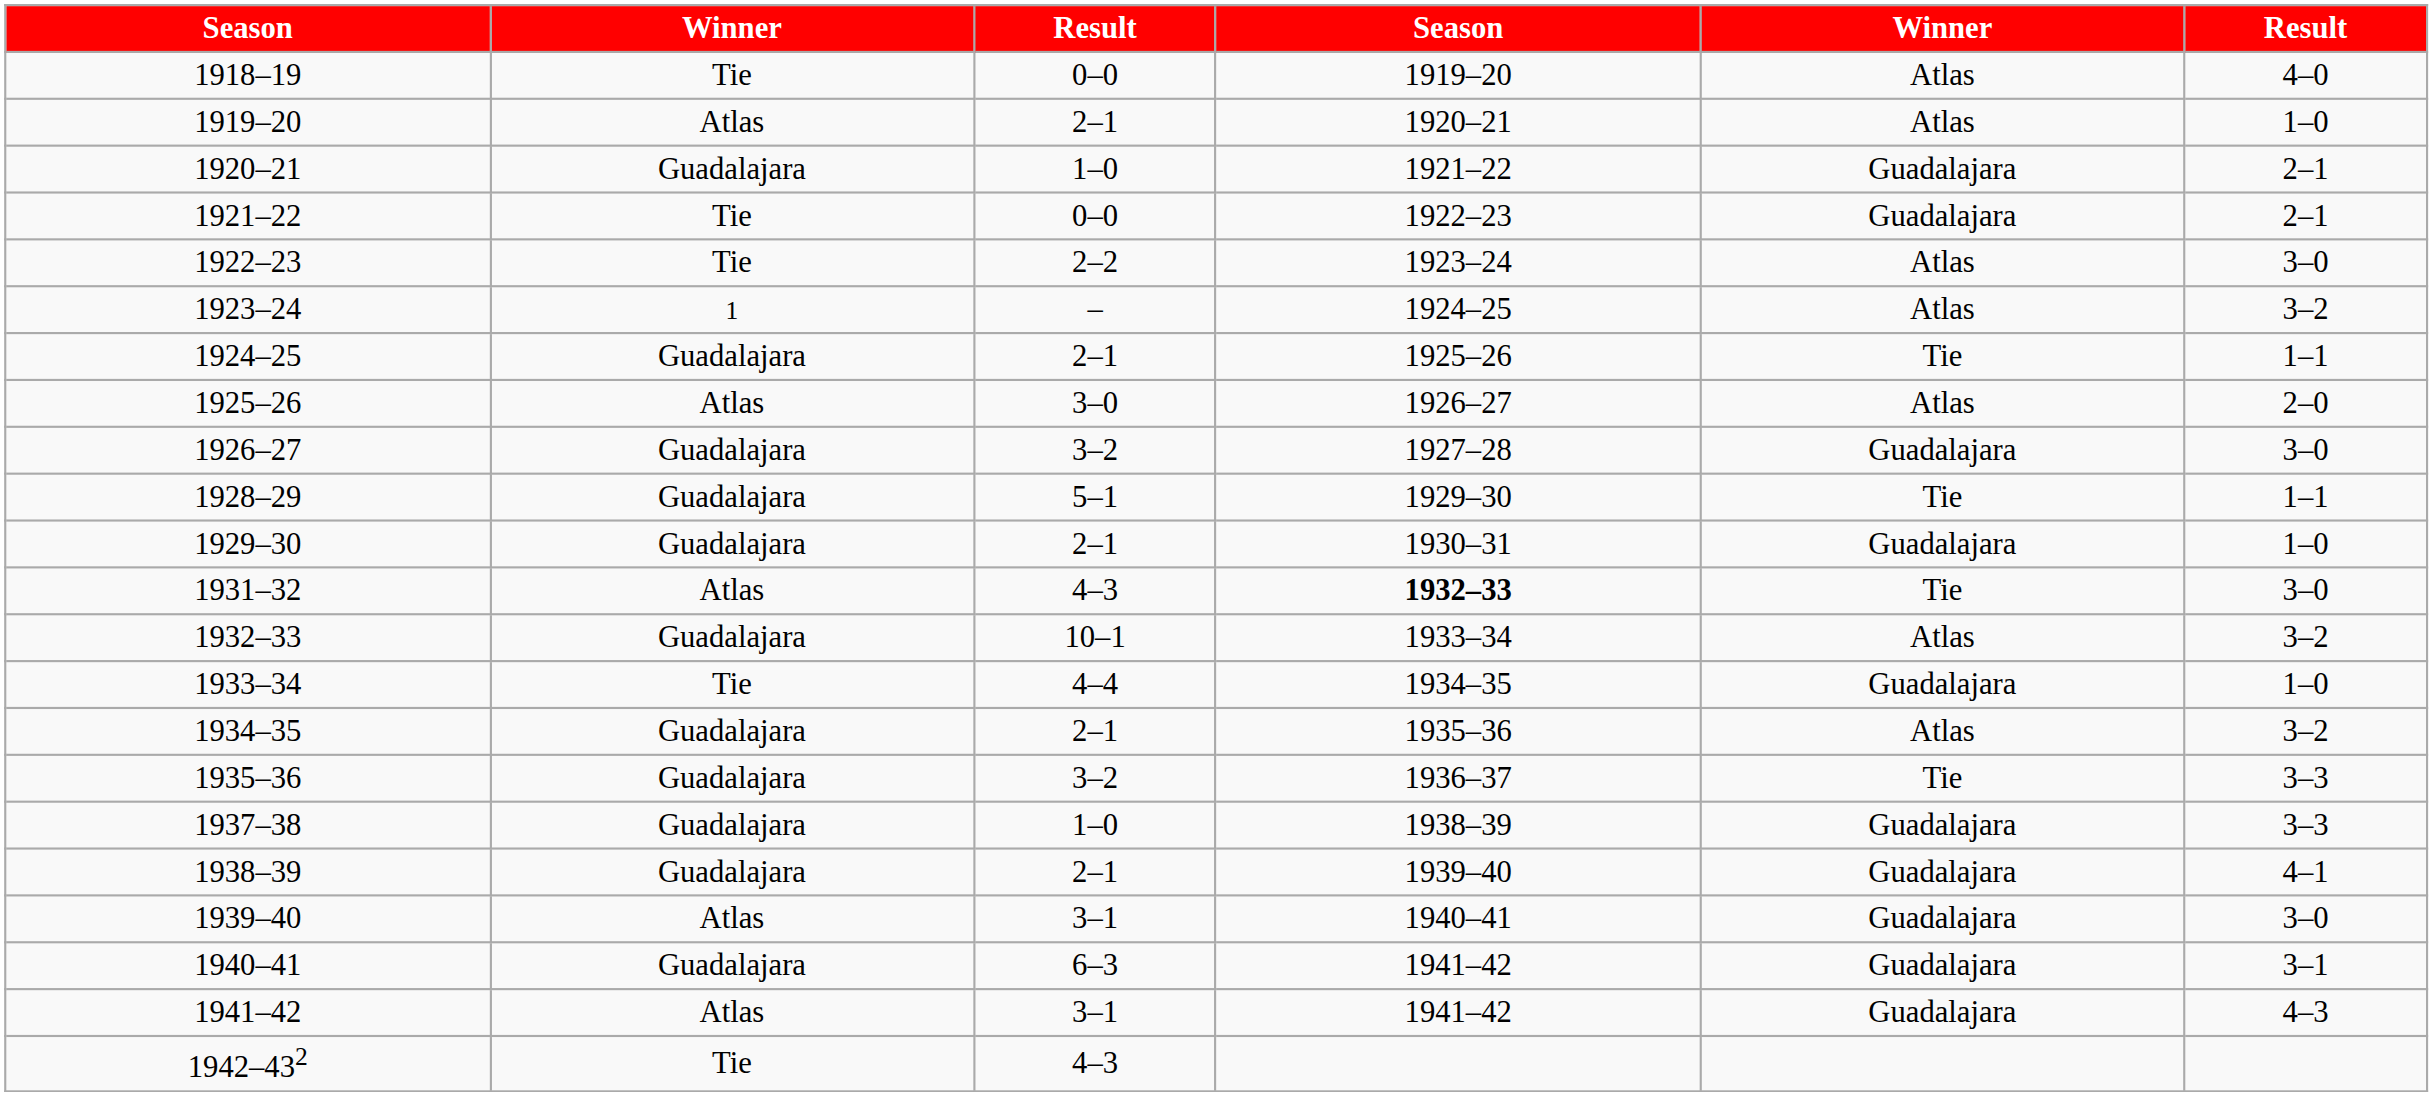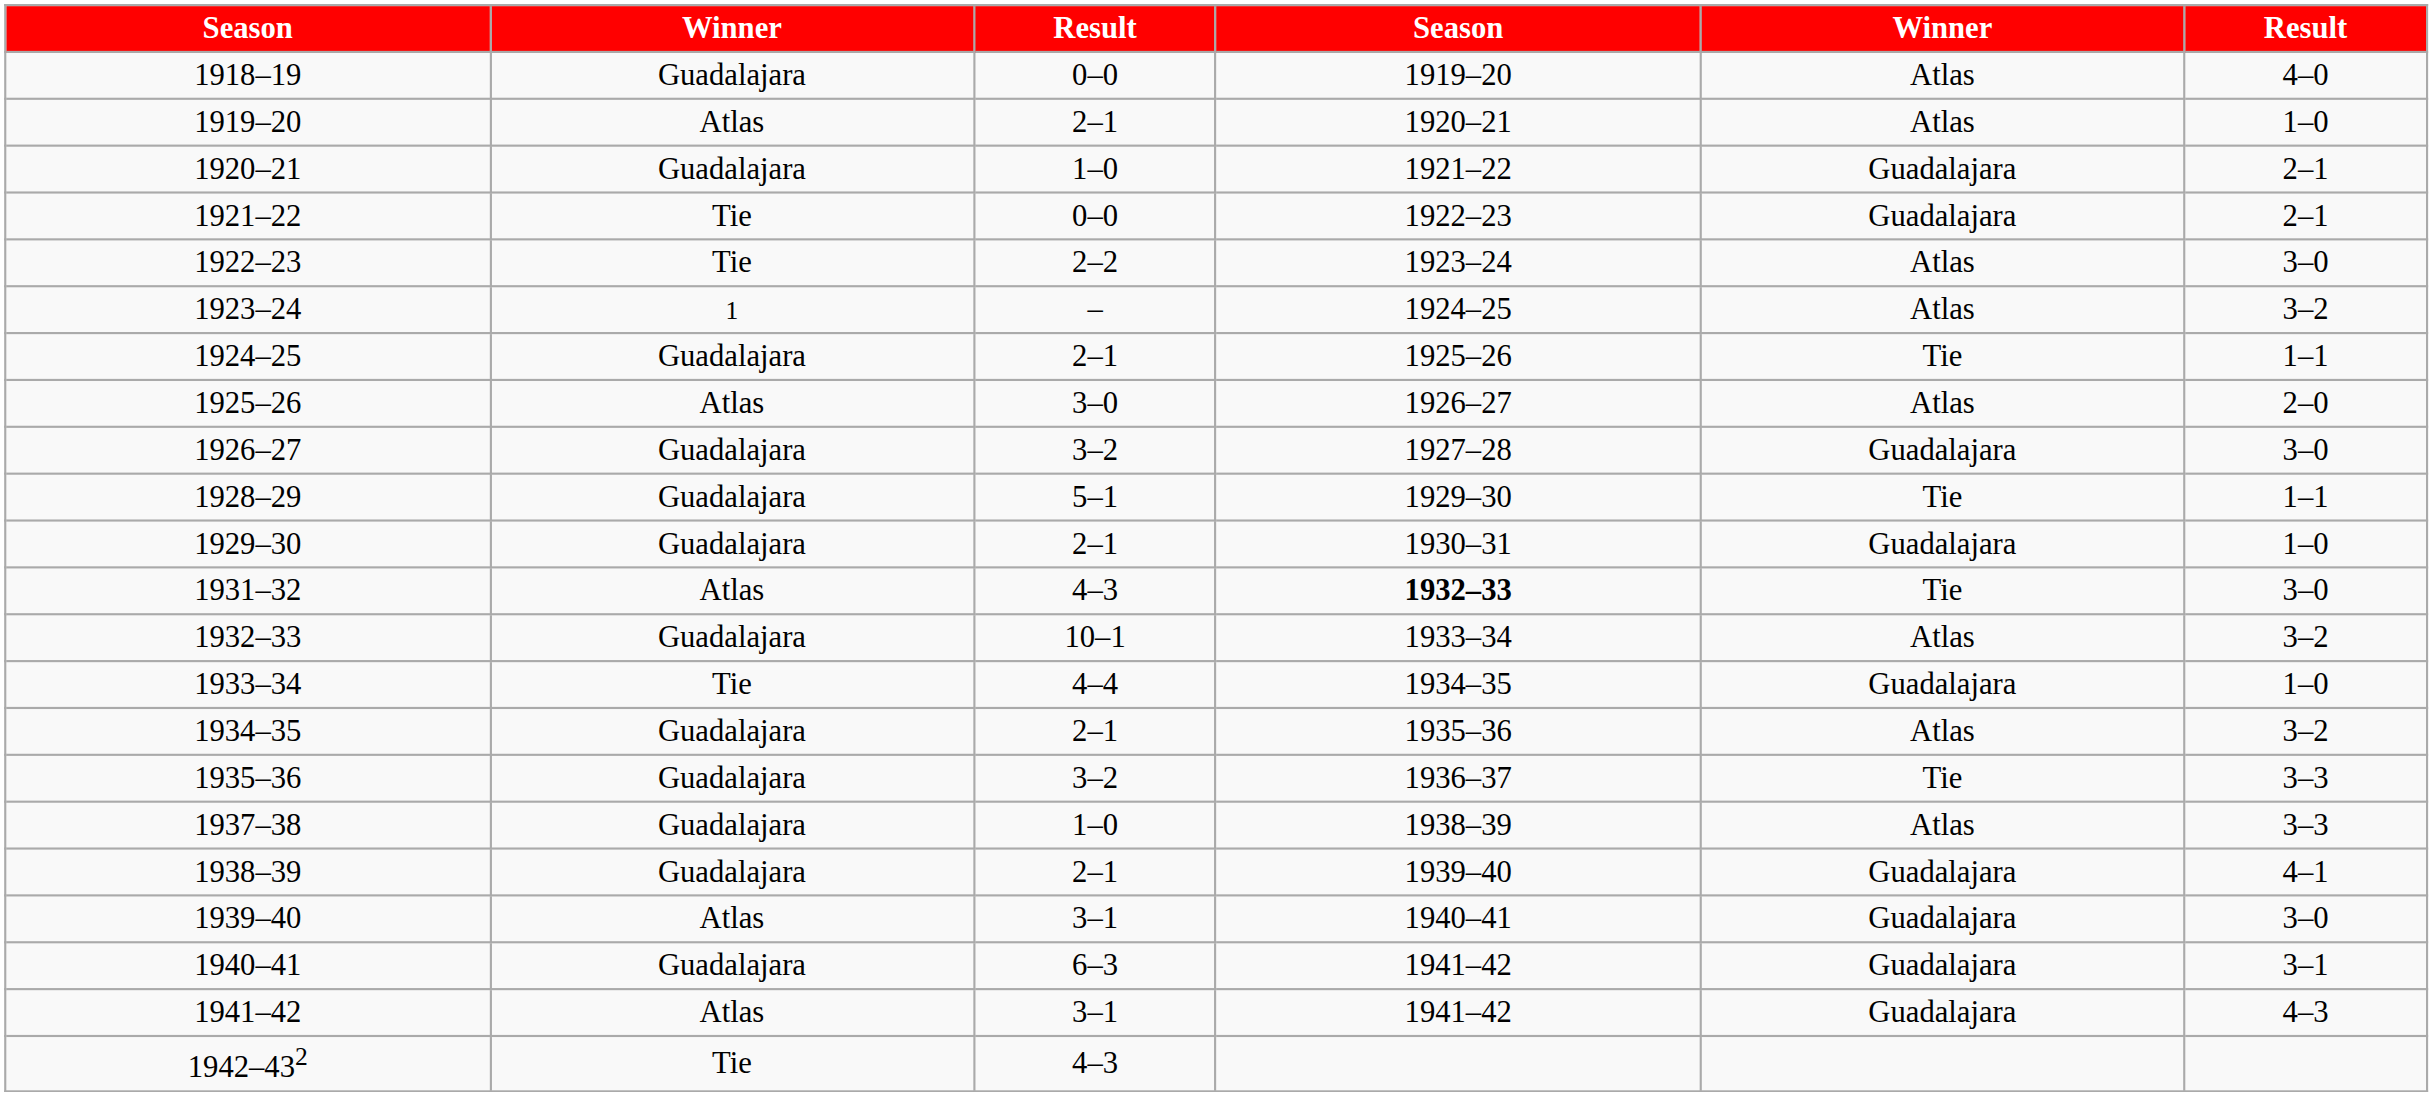1918–19 | column 2: Tie -> Guadalajara
1937–38 | column 5: Guadalajara -> Atlas
